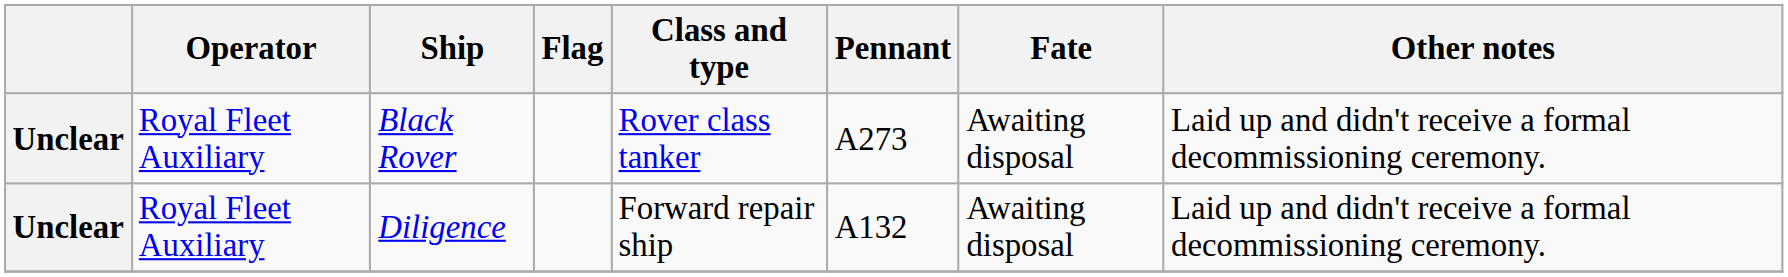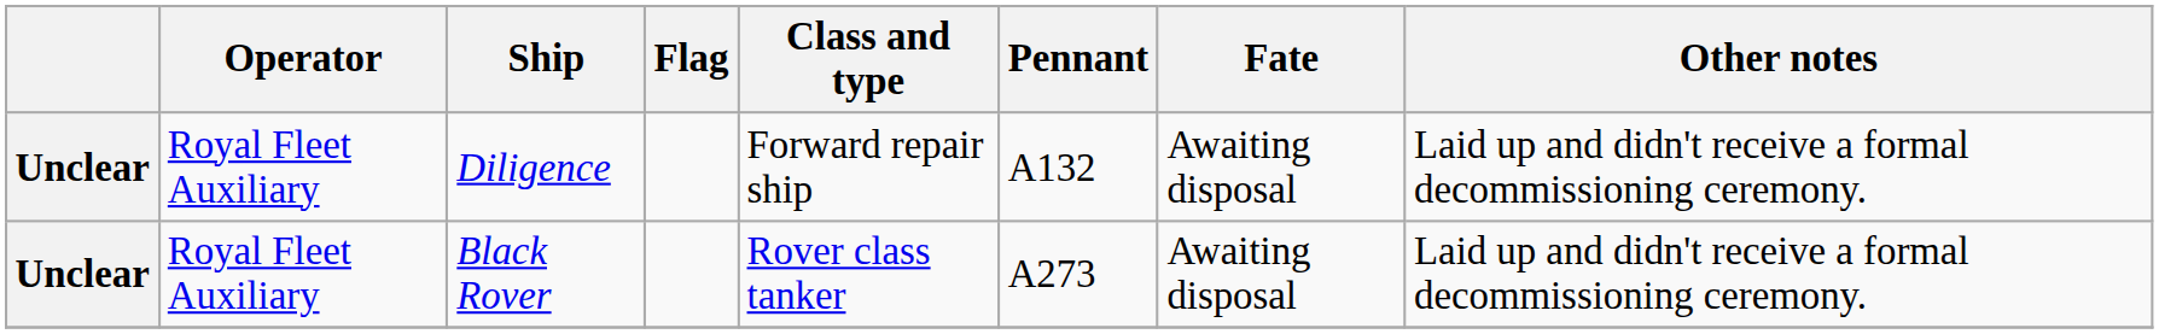rows swapped: Black Rover <-> Diligence
